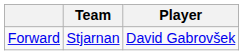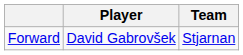columns swapped: Player <-> Team
